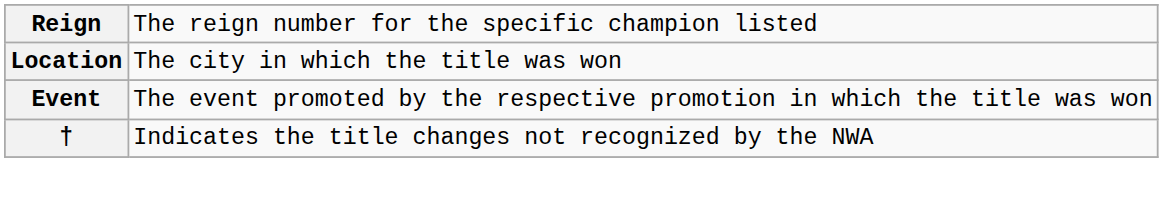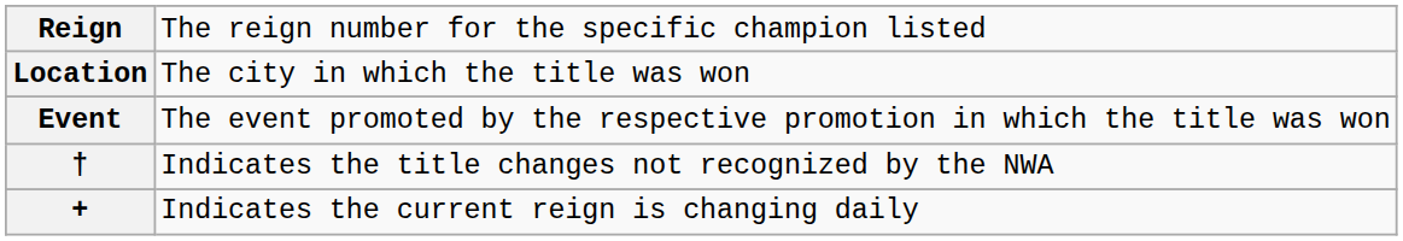+ row: + | Indicates the current reign is changing daily
